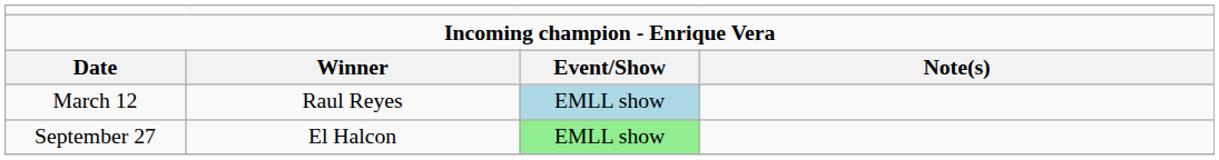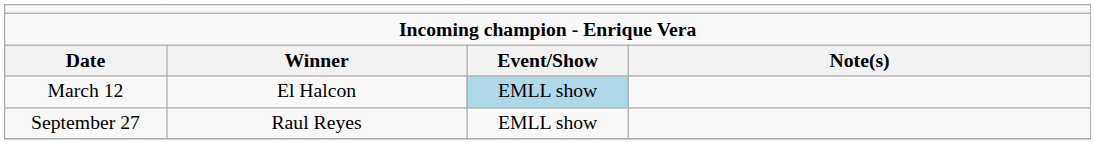March 12 | column 2: Raul Reyes -> El Halcon
September 27 | column 2: El Halcon -> Raul Reyes
September 27 | column 3: lightgreen background -> no background
